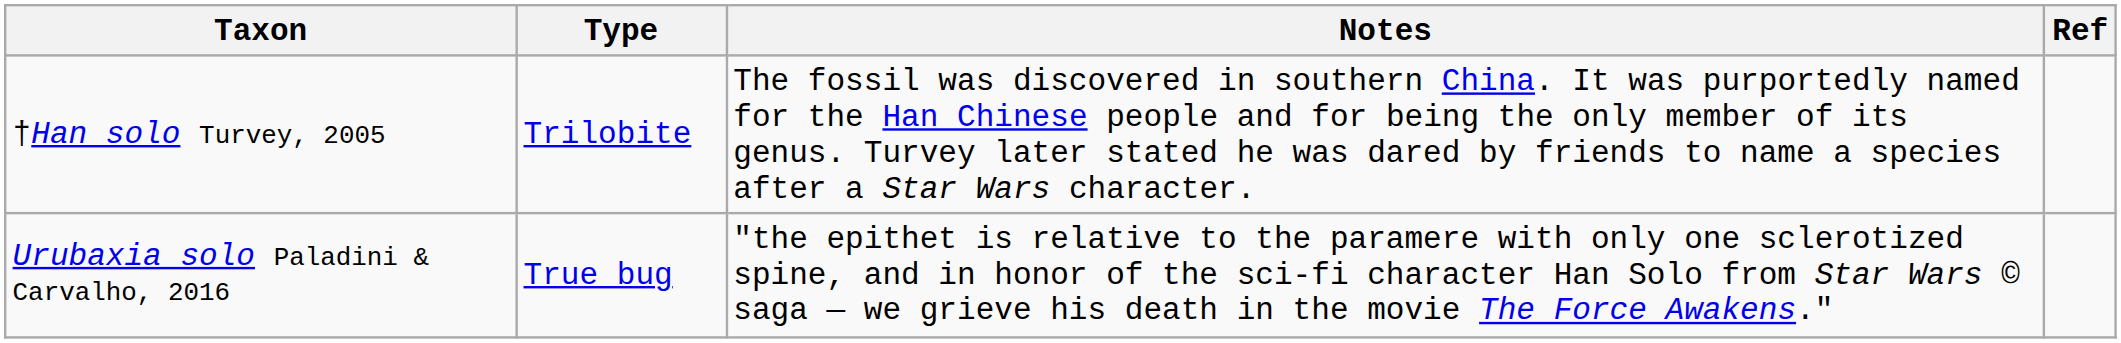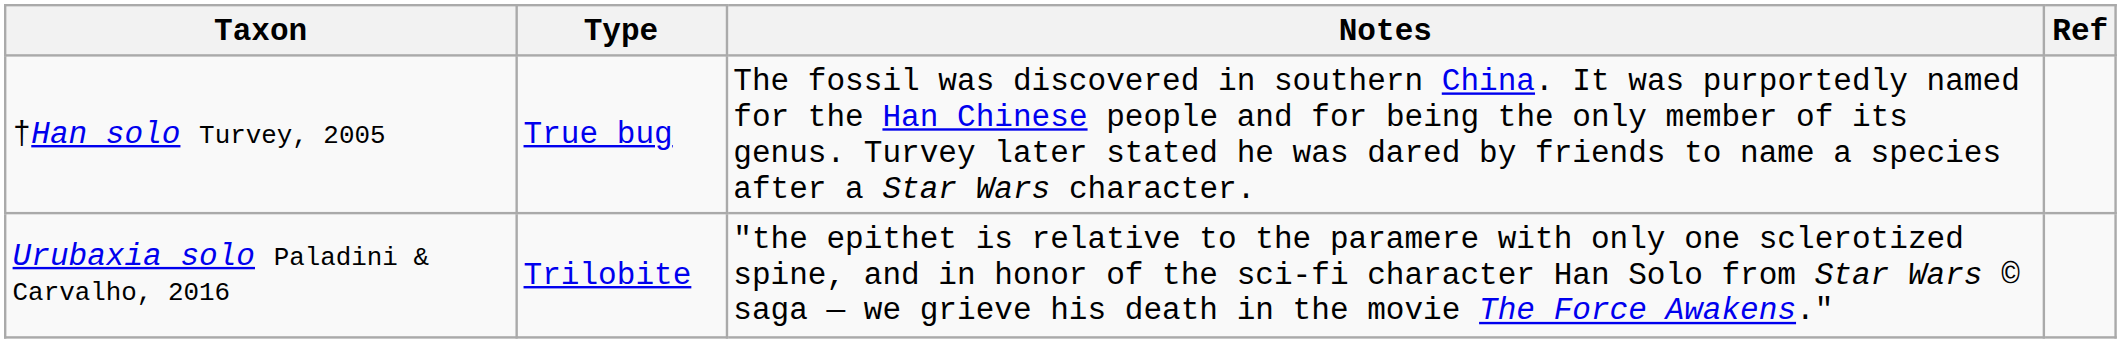†Han solo Turvey, 2005 | Type: Trilobite -> True bug
Urubaxia solo Paladini & Carvalho, 2016 | Type: True bug -> Trilobite
